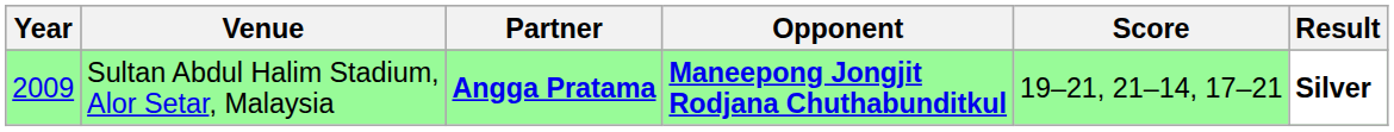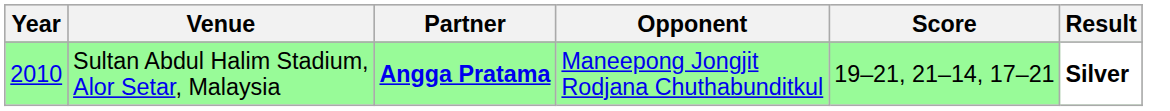Sultan Abdul Halim Stadium, Alor Setar, Malaysia | Year: 2009 -> 2010
Sultan Abdul Halim Stadium, Alor Setar, Malaysia | Opponent: bold -> normal
